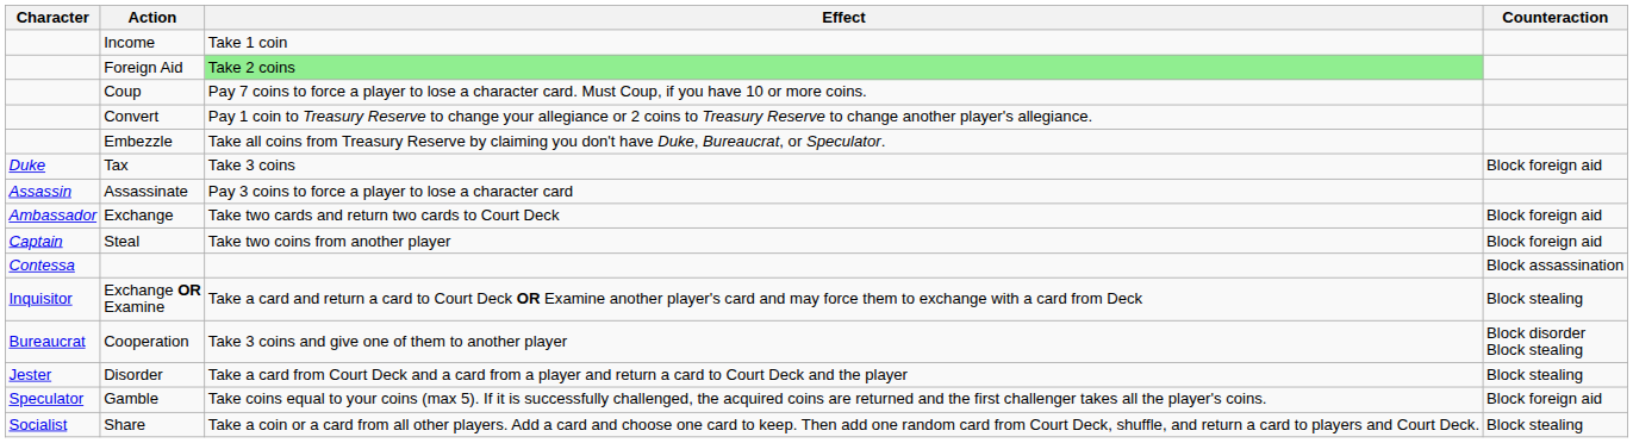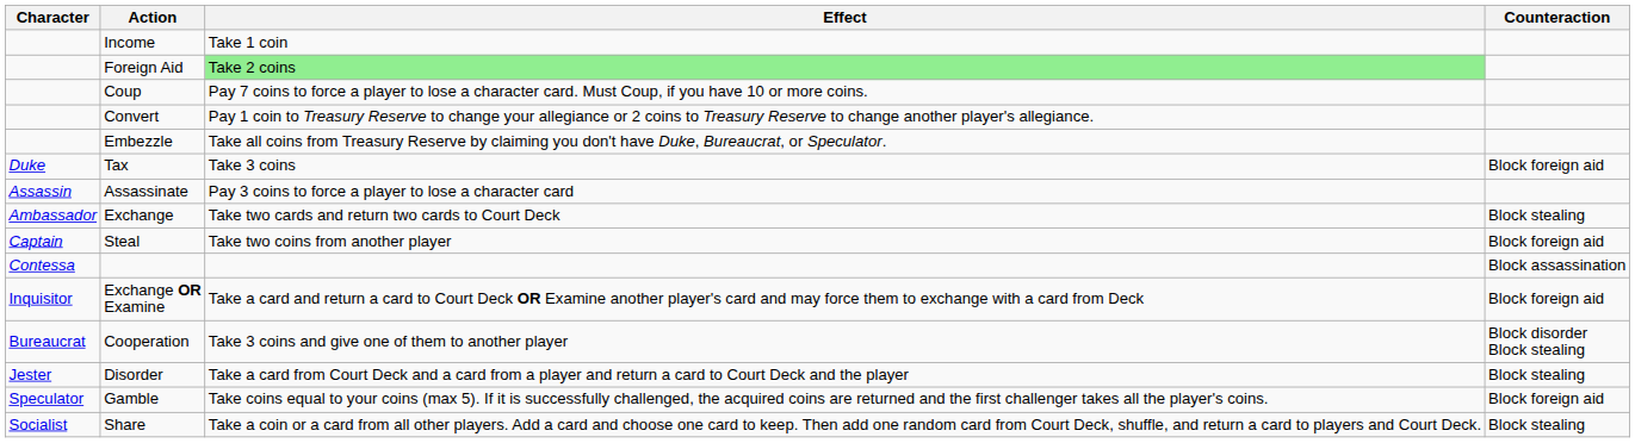Exchange | Counteraction: Block foreign aid -> Block stealing
Exchange OR Examine | Counteraction: Block stealing -> Block foreign aid
